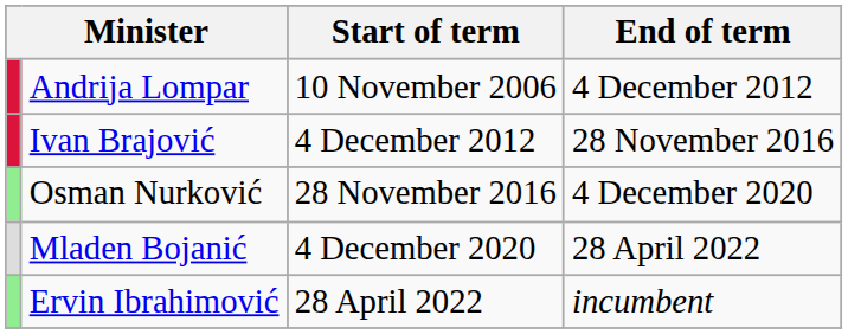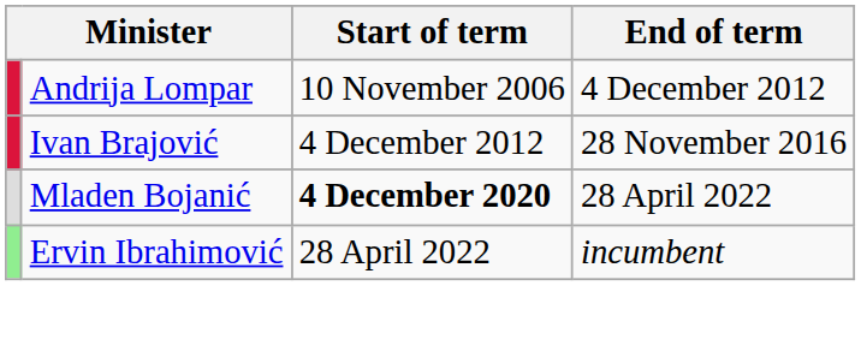- row: Osman Nurković | 28 November 2016 | 4 December 2020
Mladen Bojanić | Start of term: normal -> bold
